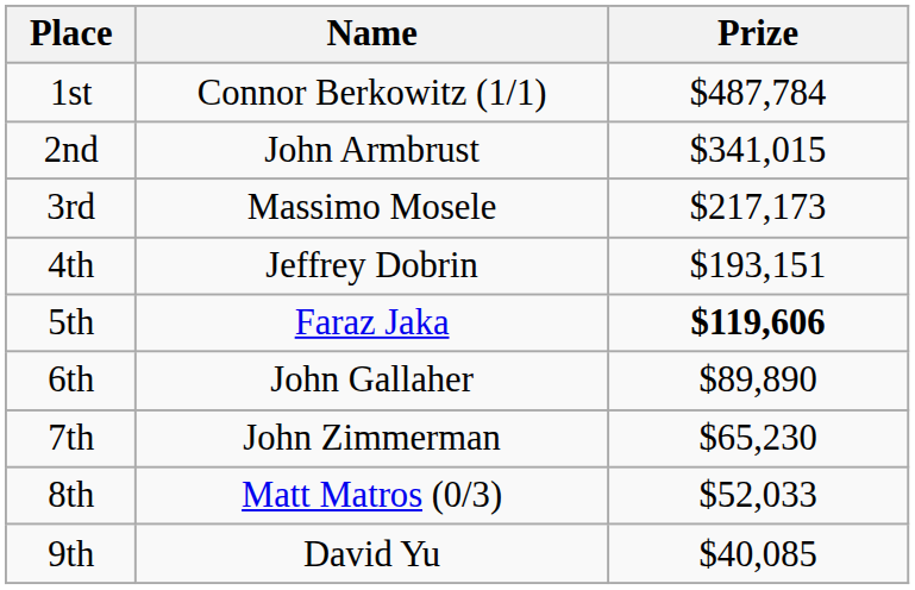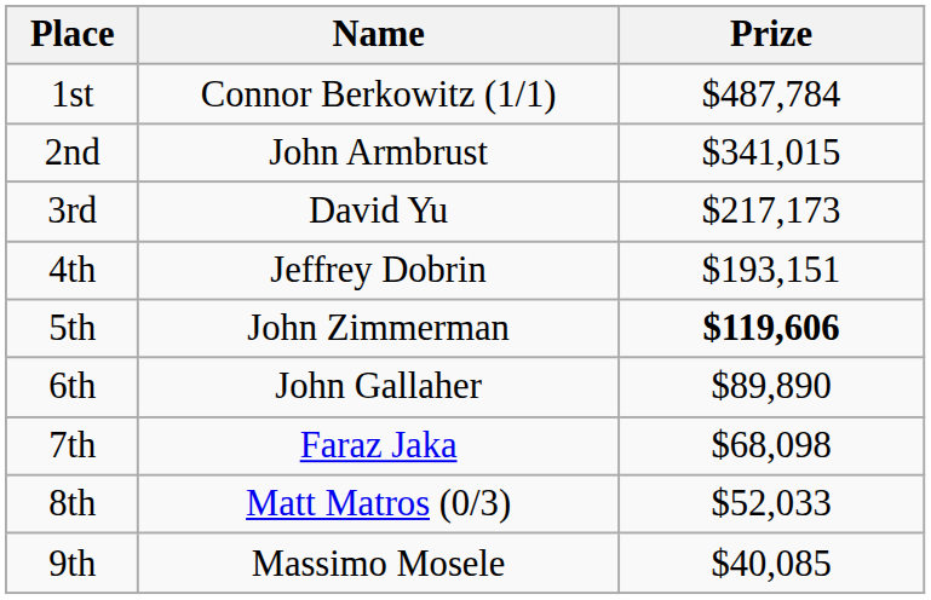3rd | Name: Massimo Mosele -> David Yu
5th | Name: Faraz Jaka -> John Zimmerman
7th | Name: John Zimmerman -> Faraz Jaka
7th | Prize: $65,230 -> $68,098
9th | Name: David Yu -> Massimo Mosele
